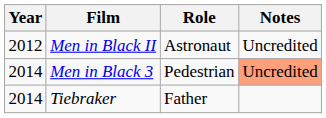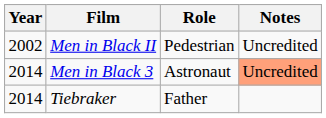Men in Black II | Year: 2012 -> 2002
Men in Black II | Role: Astronaut -> Pedestrian
Men in Black 3 | Role: Pedestrian -> Astronaut
